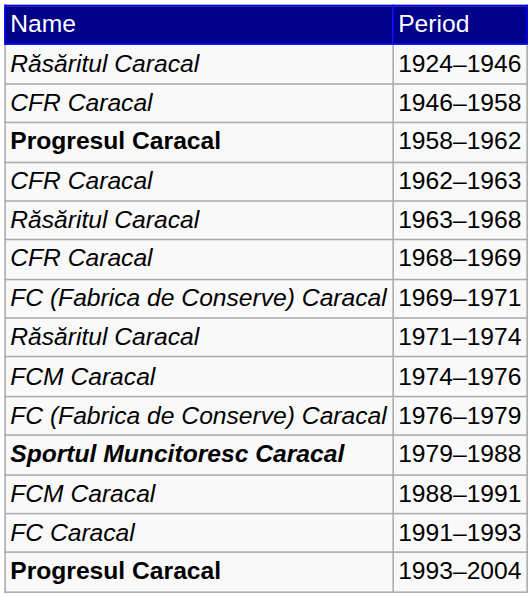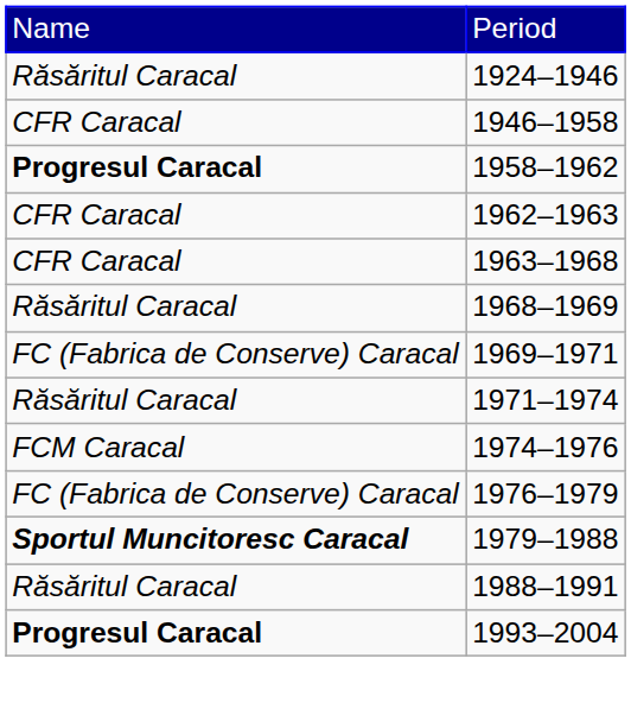1963–1968 | column 1: Răsăritul Caracal -> CFR Caracal
1968–1969 | column 1: CFR Caracal -> Răsăritul Caracal
1988–1991 | column 1: FCM Caracal -> Răsăritul Caracal
- row: FC Caracal | 1991–1993
